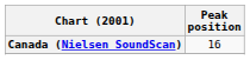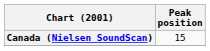Canada (Nielsen SoundScan) | Peak position: 16 -> 15
